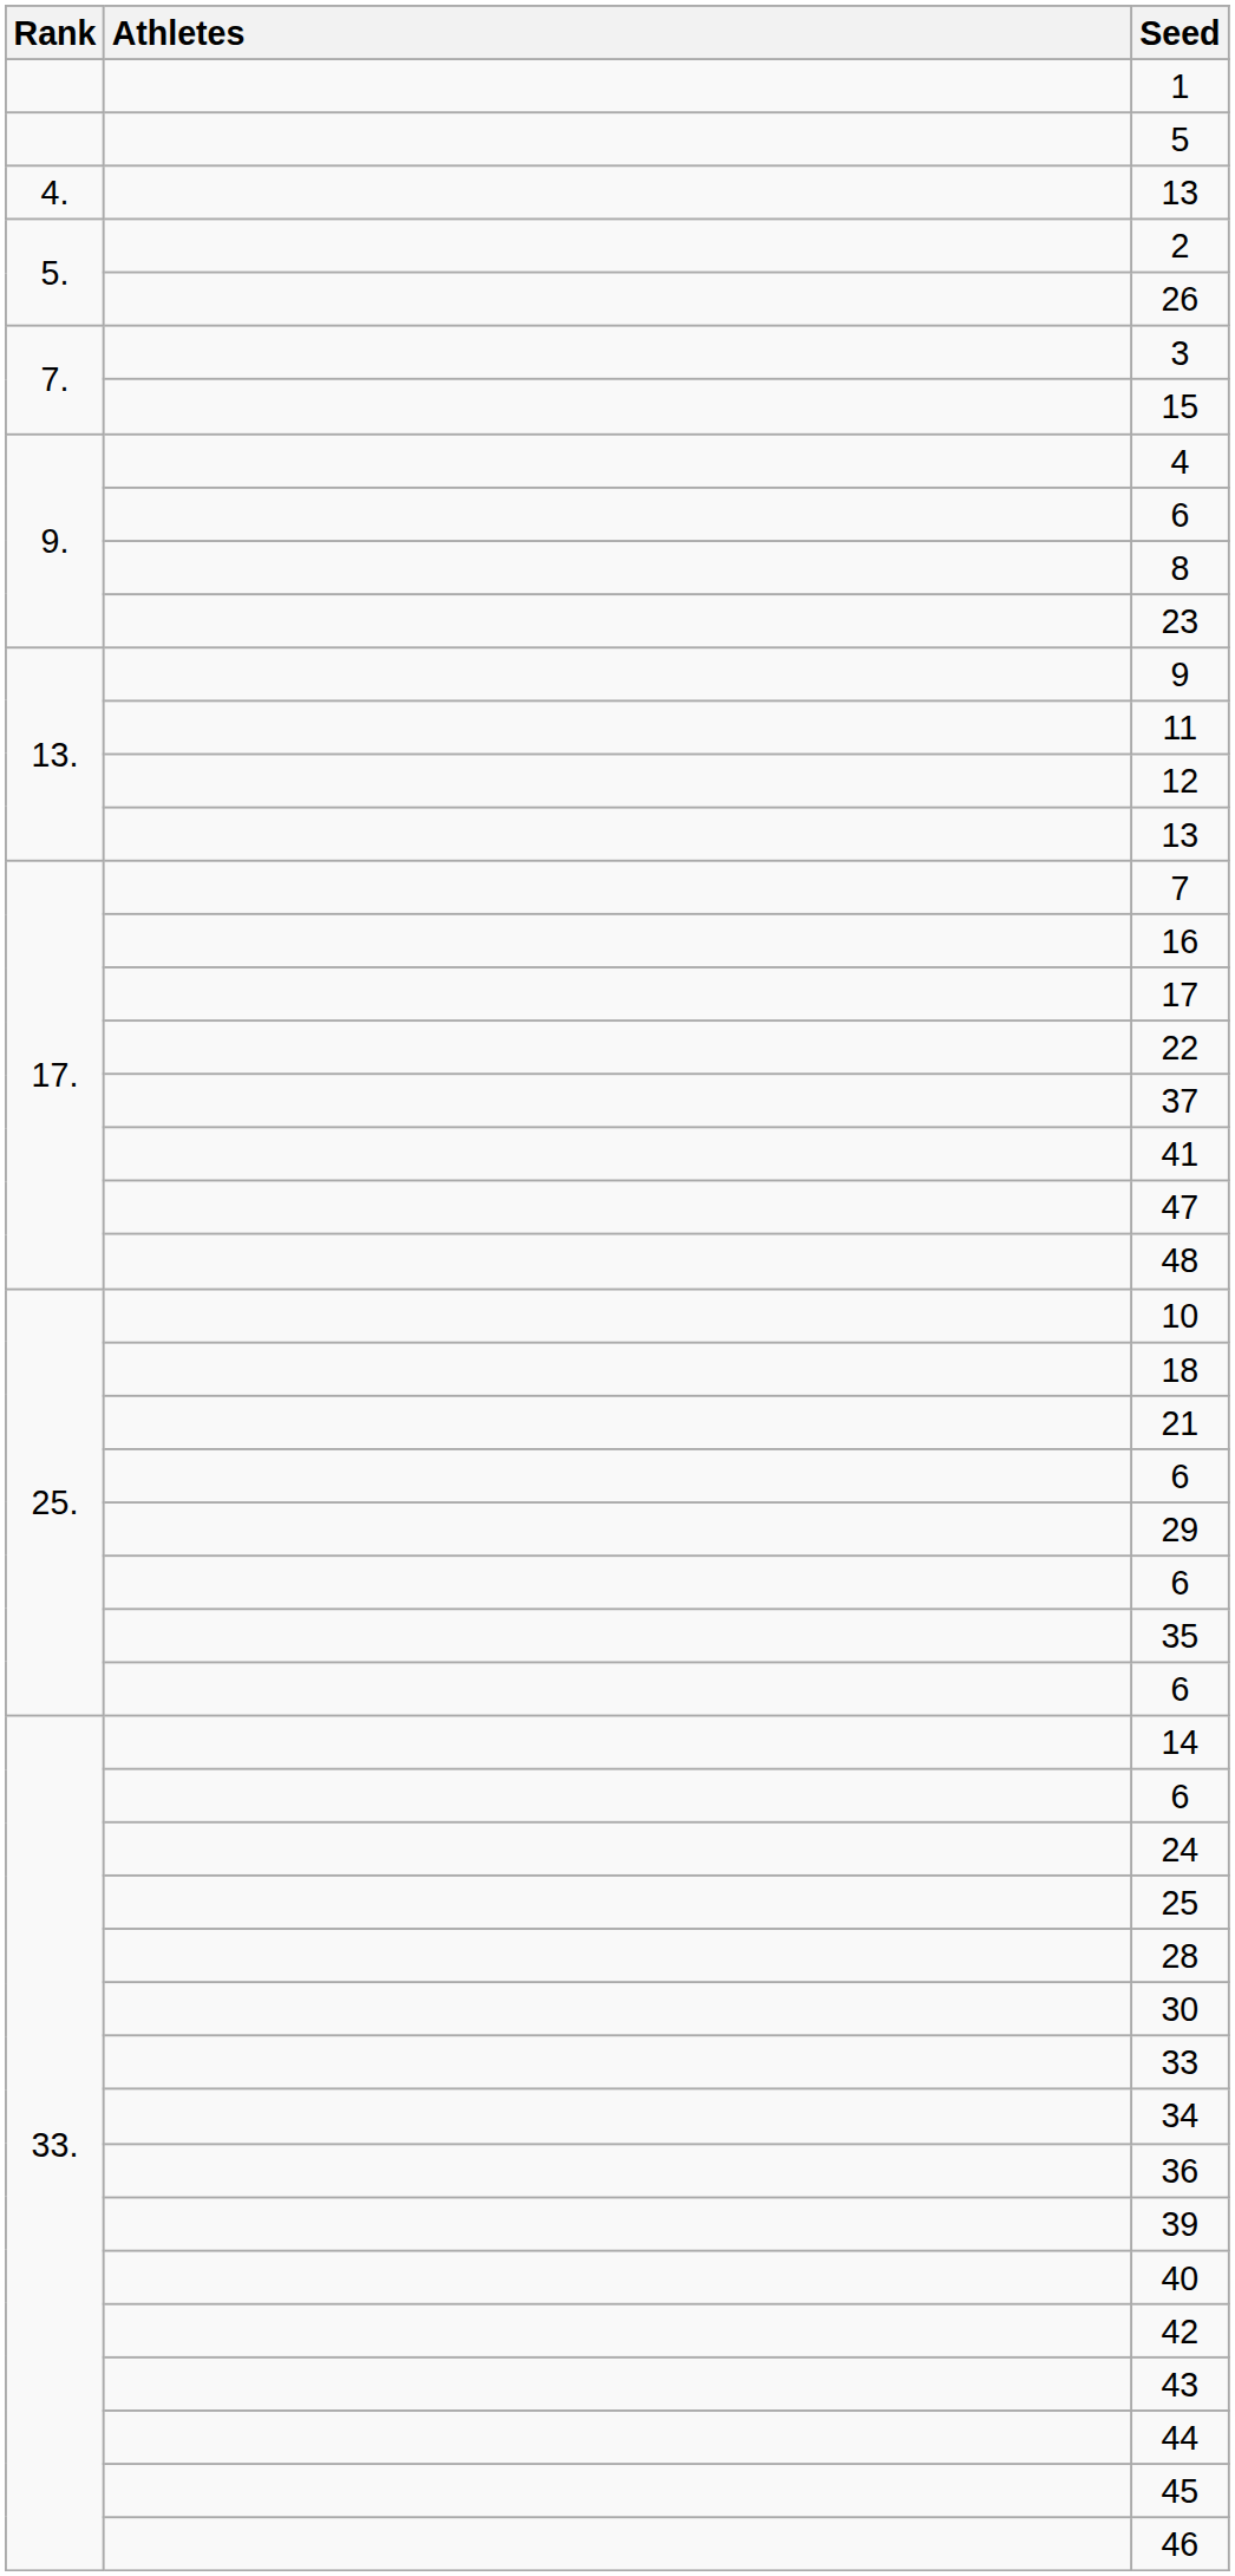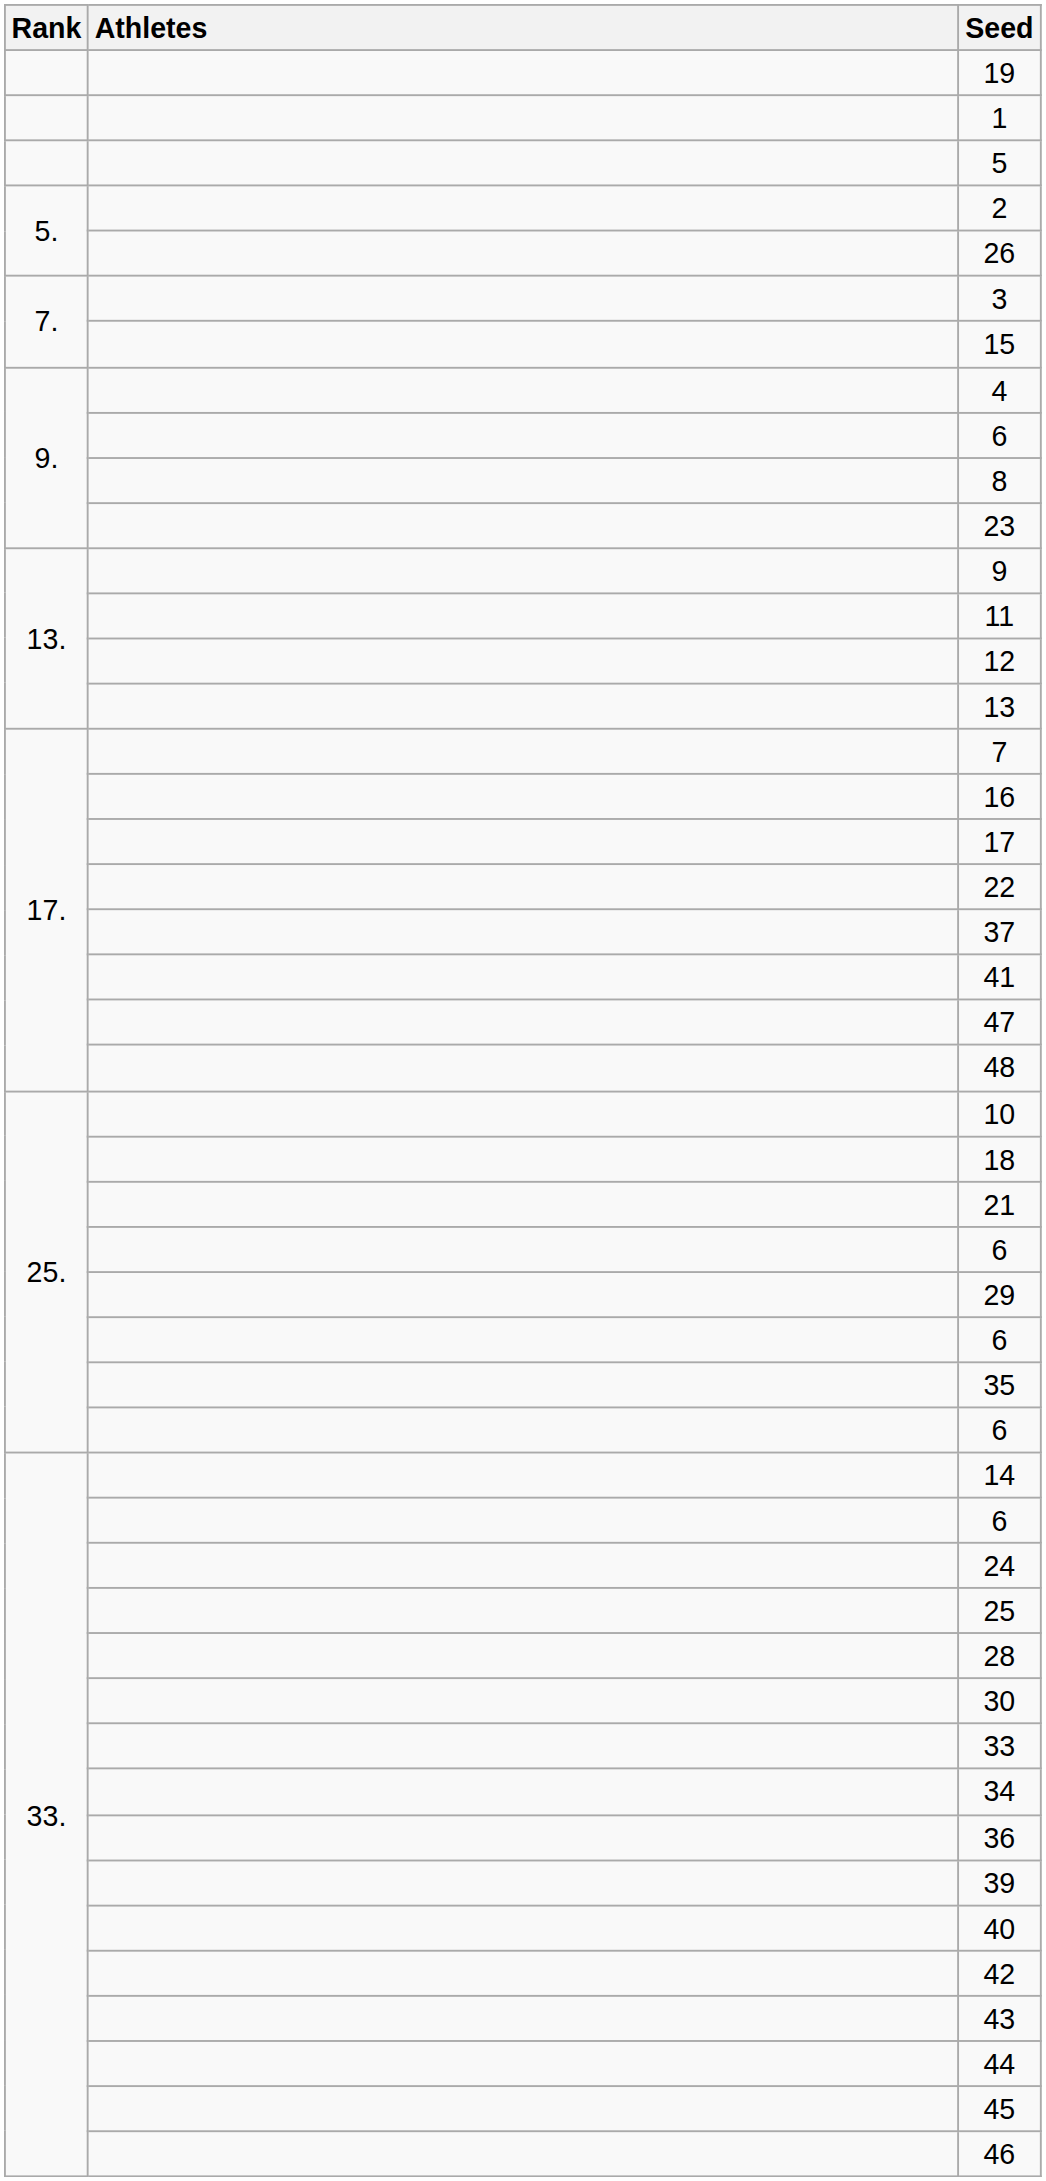+ row: 19
- row: 4. | 13
